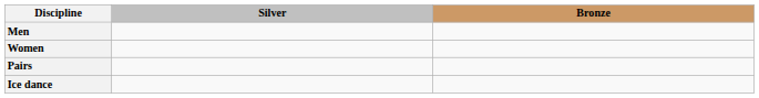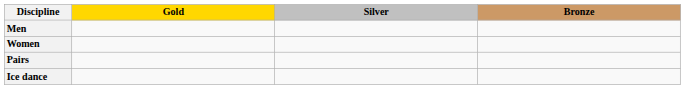+ column: Gold
